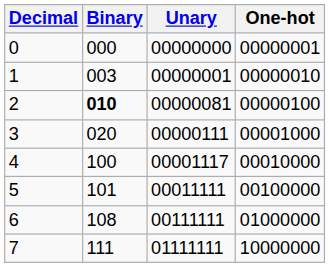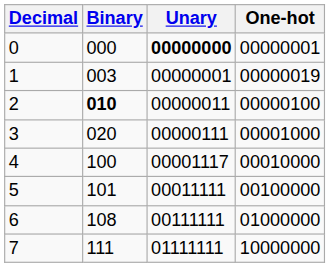0 | Unary: normal -> bold
1 | One-hot: 00000010 -> 00000019
2 | Unary: 00000081 -> 00000011
